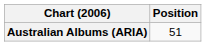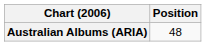Australian Albums (ARIA) | Position: 51 -> 48
